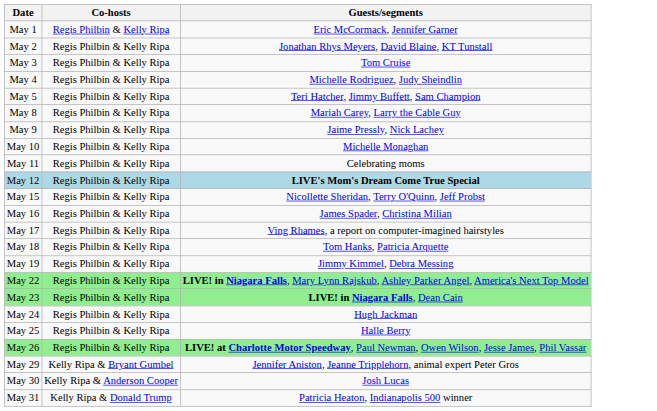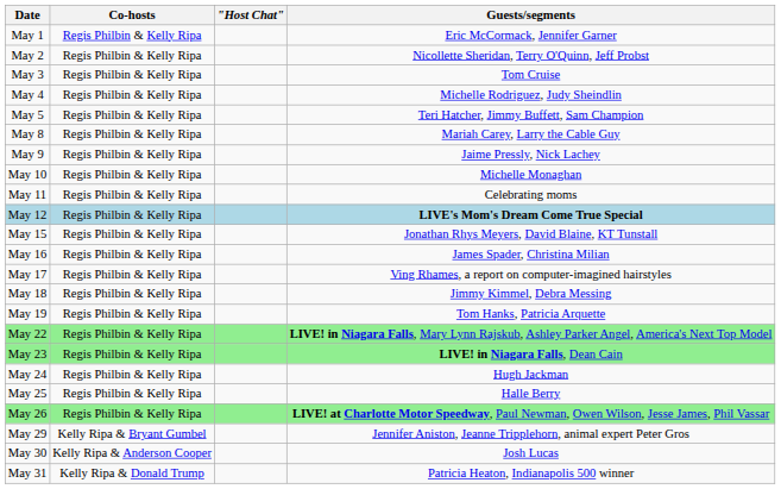+ column: "Host Chat"
May 2 | Guests/segments: Jonathan Rhys Meyers, David Blaine, KT Tunstall -> Nicollette Sheridan, Terry O'Quinn, Jeff Probst
May 15 | Guests/segments: Nicollette Sheridan, Terry O'Quinn, Jeff Probst -> Jonathan Rhys Meyers, David Blaine, KT Tunstall
May 18 | Guests/segments: Tom Hanks, Patricia Arquette -> Jimmy Kimmel, Debra Messing
May 19 | Guests/segments: Jimmy Kimmel, Debra Messing -> Tom Hanks, Patricia Arquette
